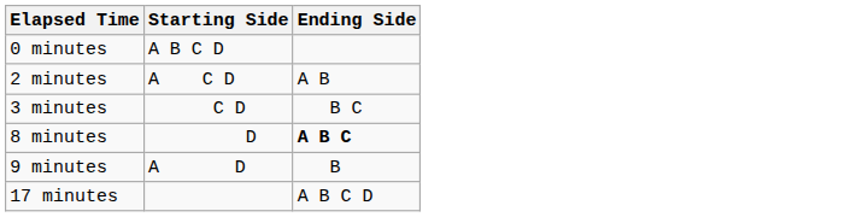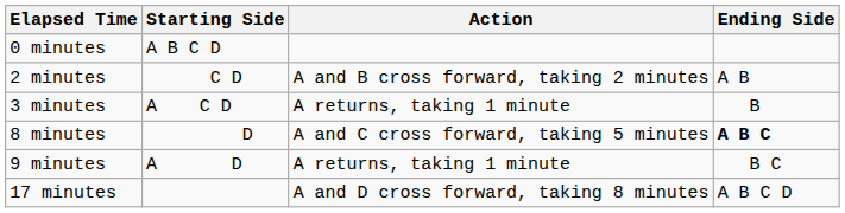+ column: Action | A and B cross forward, taking 2 minutes | A returns, taking 1 minute | A and C cross forward, taking 5 minutes | A returns, taking 1 minute | A and D cross forward, taking 8 minutes
2 minutes | Starting Side: A C D -> C D
3 minutes | Starting Side: C D -> A C D
3 minutes | Ending Side: B C -> B
9 minutes | Ending Side: B -> B C
